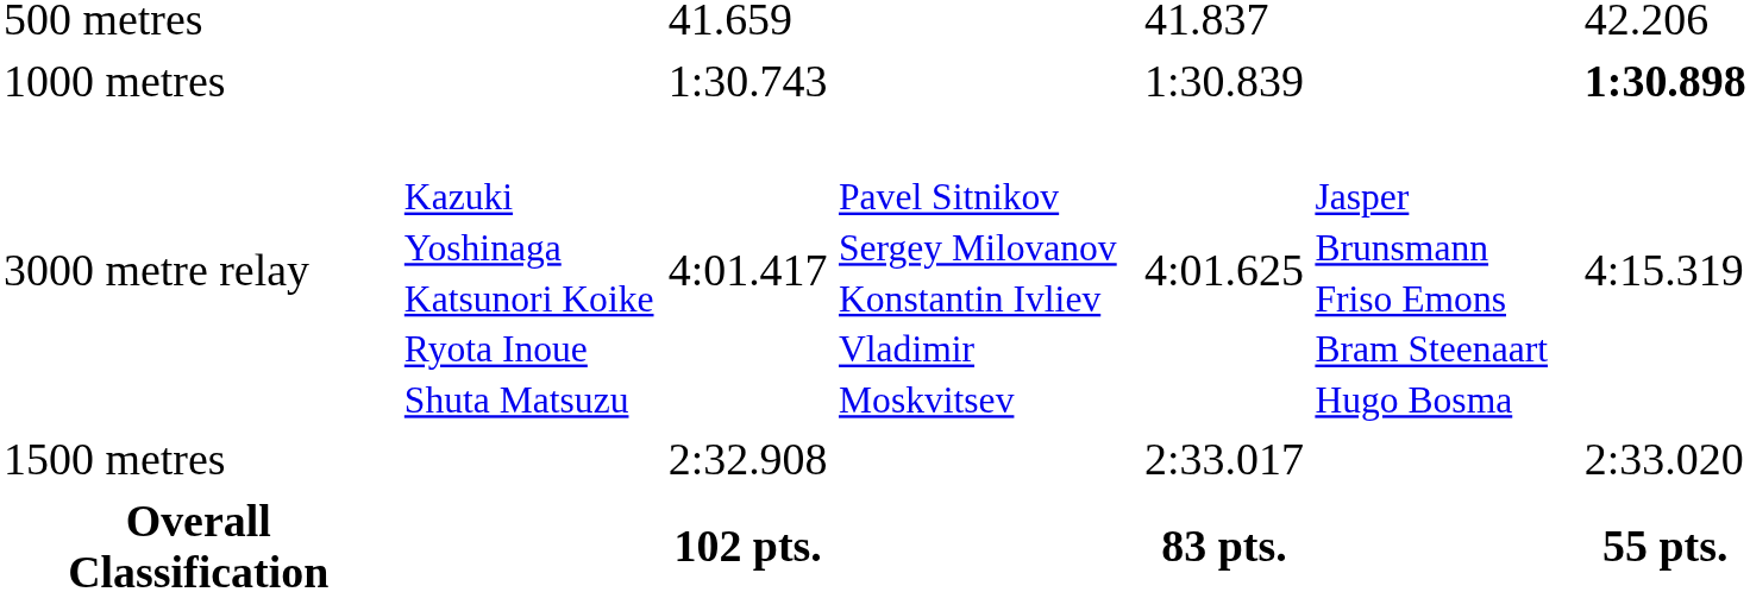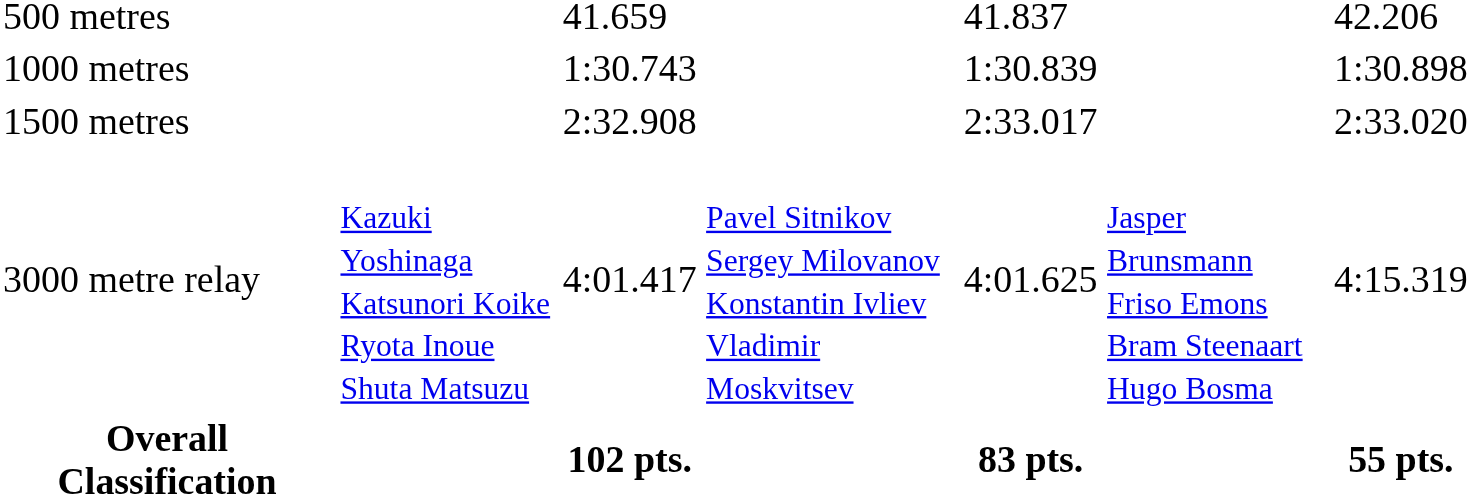1000 metres | column 7: bold -> normal
rows swapped: 1500 metres <-> 3000 metre relay
